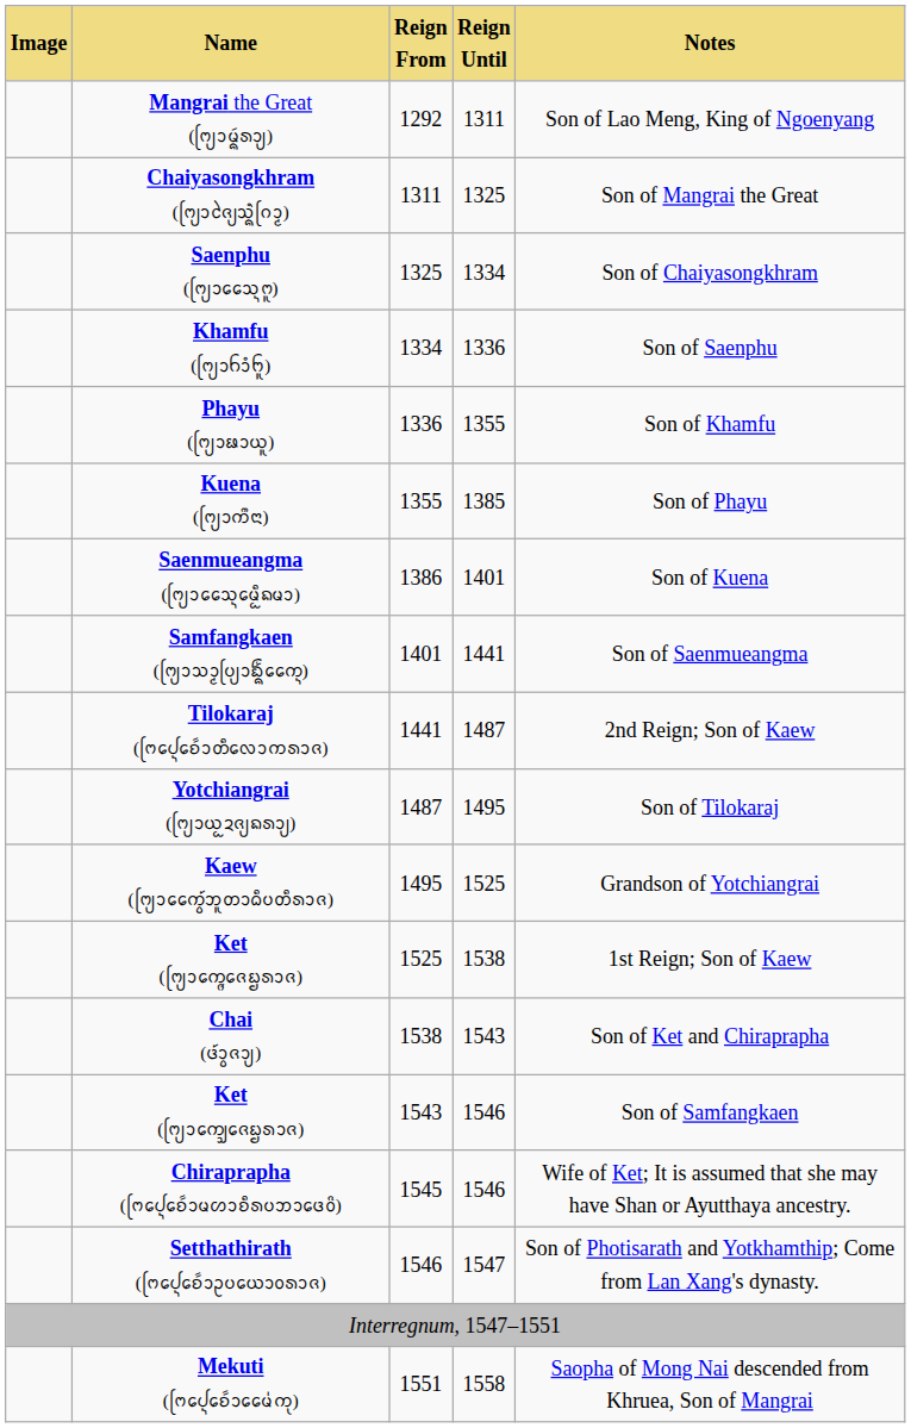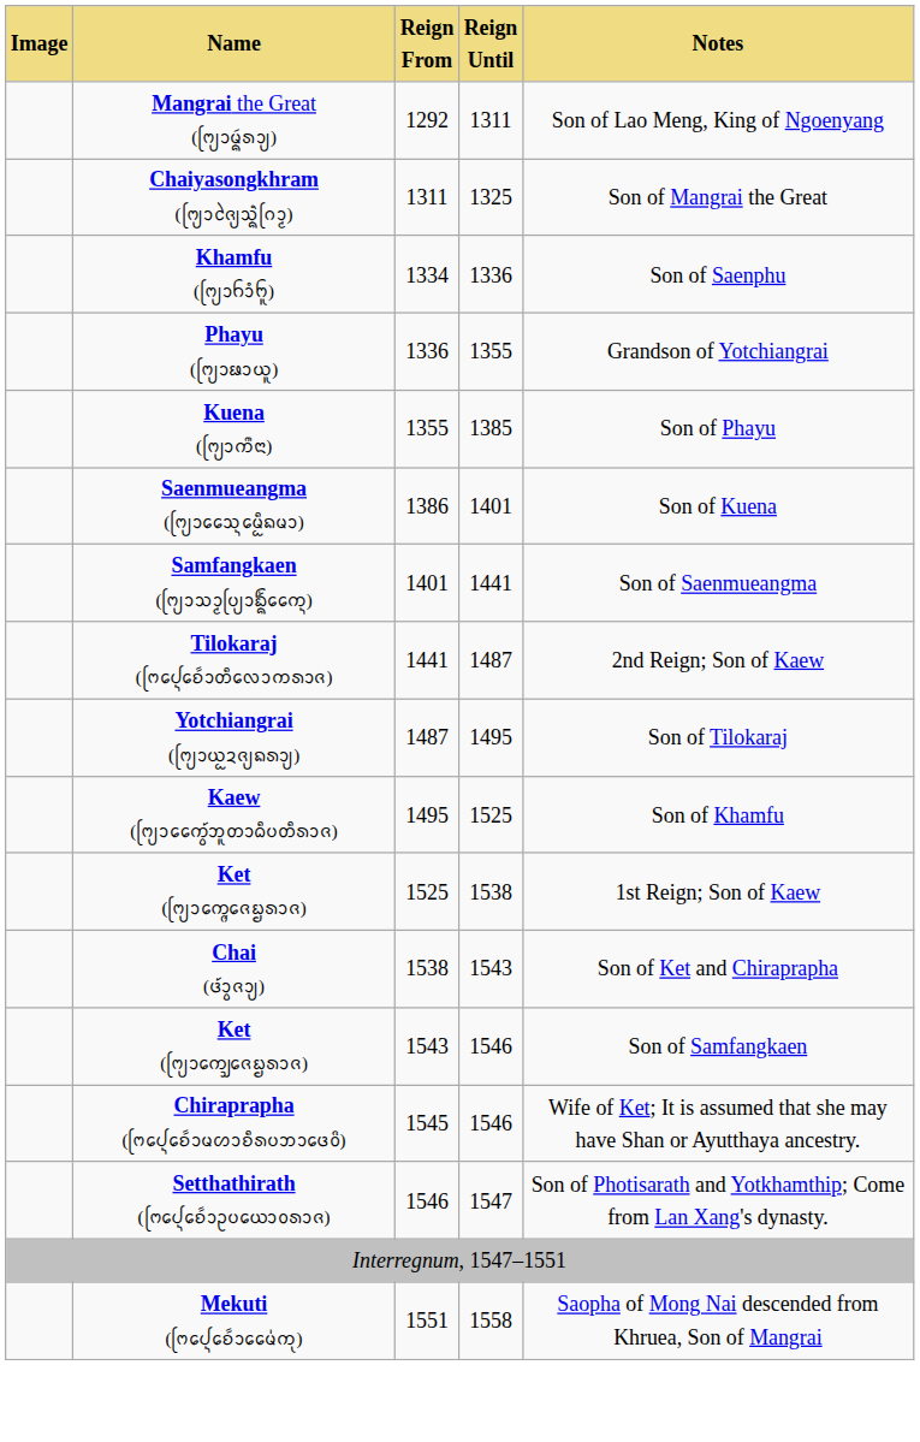- row: Saenphu (ᨻᩕ᩠ᨿᩣᩈᩯ᩠ᨶᨻᩪ) | 1325 | 1334 | Son of Chaiyasongkhram
Phayu (ᨻᩕ᩠ᨿᩣᨹᩣᨿᩪ) | column 5: Son of Khamfu -> Grandson of Yotchiangrai
Kaew (ᨻᩕ᩠ᨿᩣᨠᩯ᩠᩶ᩅᨽᩪᨲᩣᨵᩥᨷᨲᩥᩁᩣᨩ) | column 5: Grandson of Yotchiangrai -> Son of Khamfu
